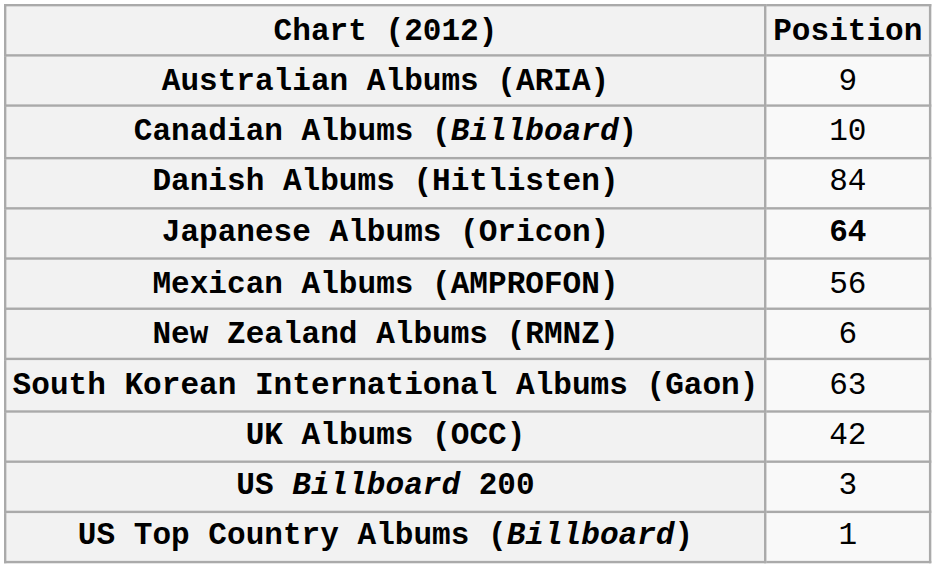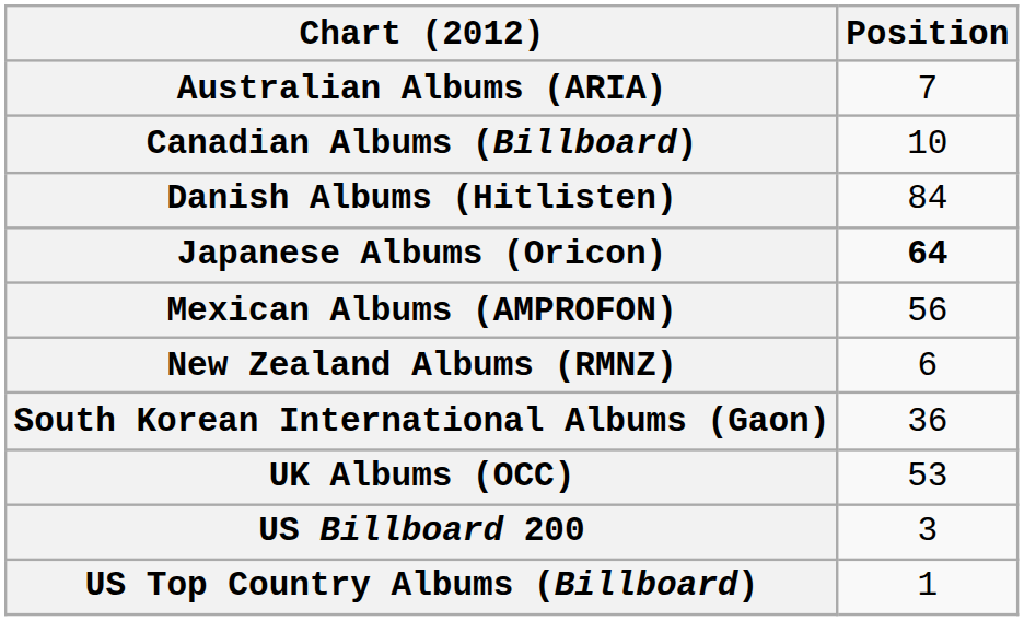Australian Albums (ARIA) | Position: 9 -> 7
South Korean International Albums (Gaon) | Position: 63 -> 36
UK Albums (OCC) | Position: 42 -> 53
